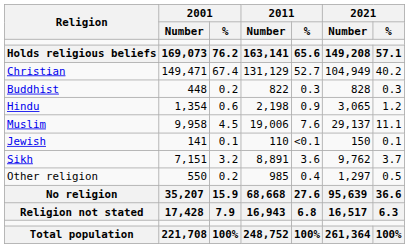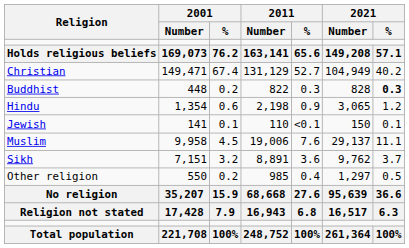Buddhist | 2021 / %: normal -> bold
rows swapped: Jewish <-> Muslim
